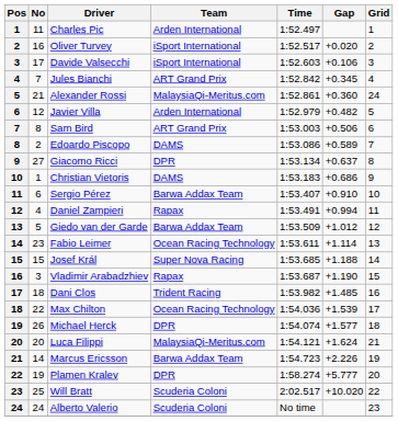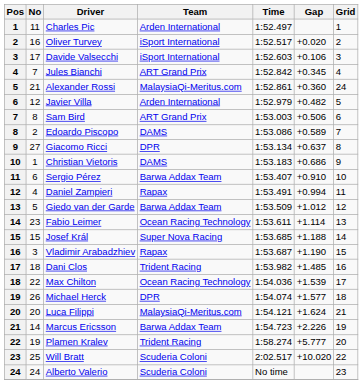Plamen Kralev | Team: DPR -> Trident Racing
